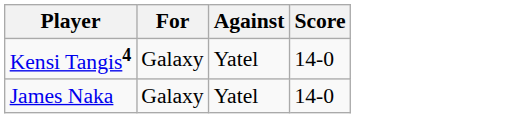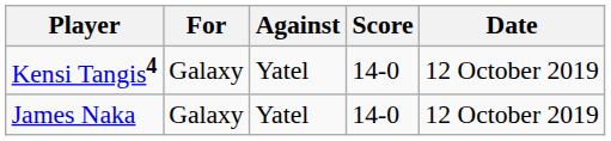+ column: Date | 12 October 2019 | 12 October 2019
